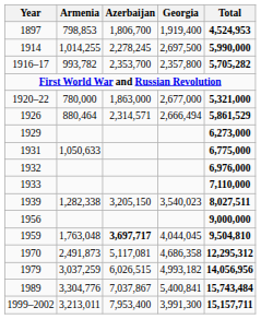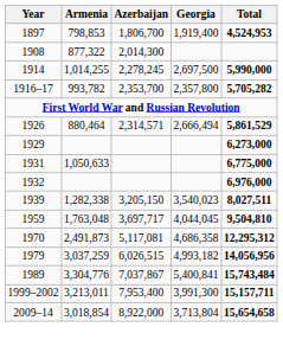+ row: 1908 | 877,322 | 2,014,300
- row: 1920–22 | 780,000 | 1,863,000 | 2,677,000 | 5,321,000
- row: 1933 | 7,110,000
- row: 1956 | 9,000,000
1959 | Azerbaijan: bold -> normal
+ row: 2009–14 | 3,018,854 | 8,922,000 | 3,713,804 | 15,654,658
